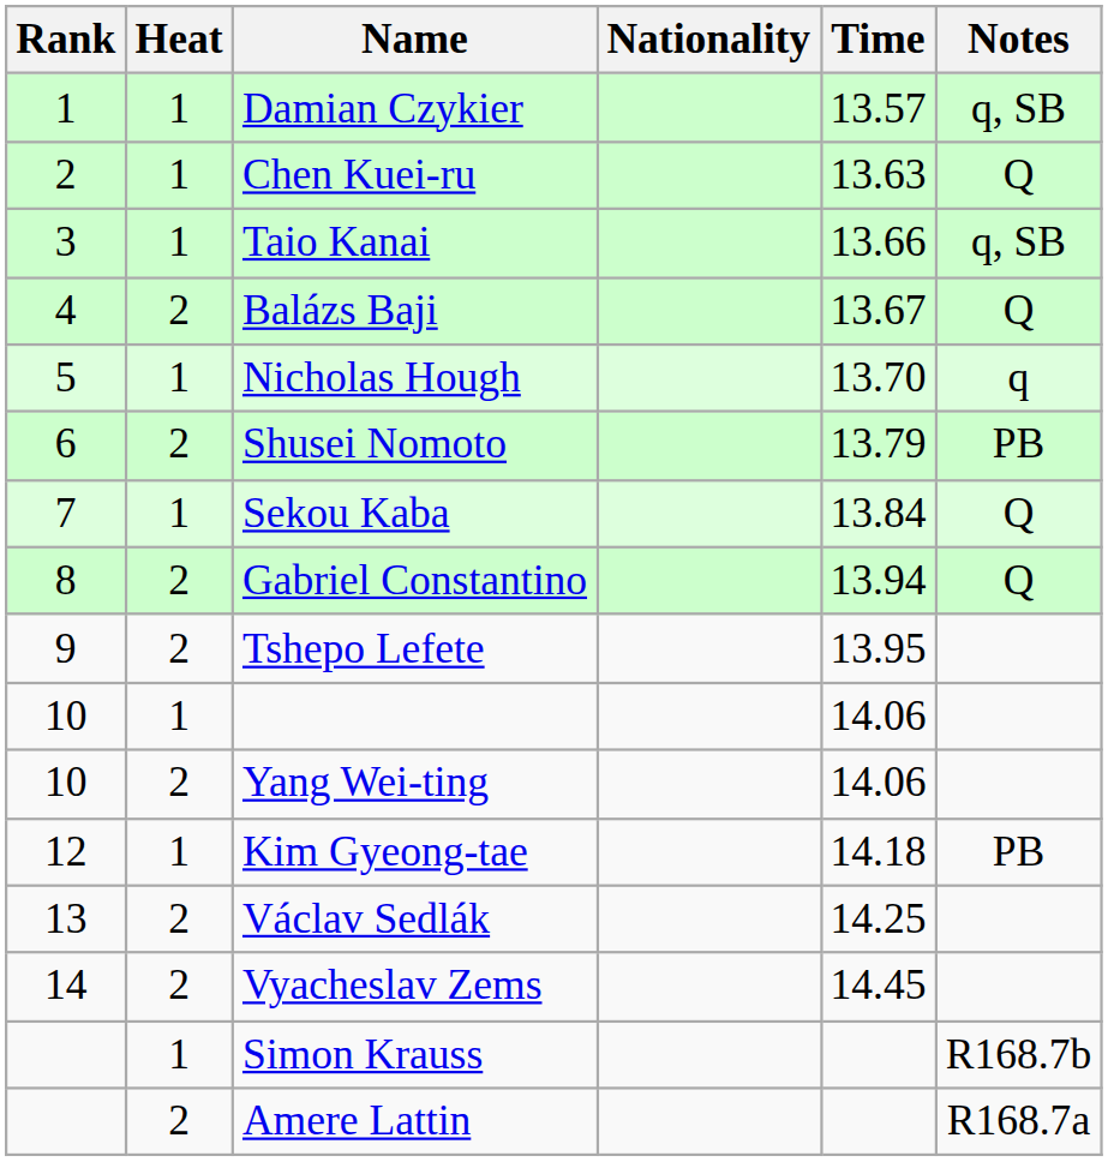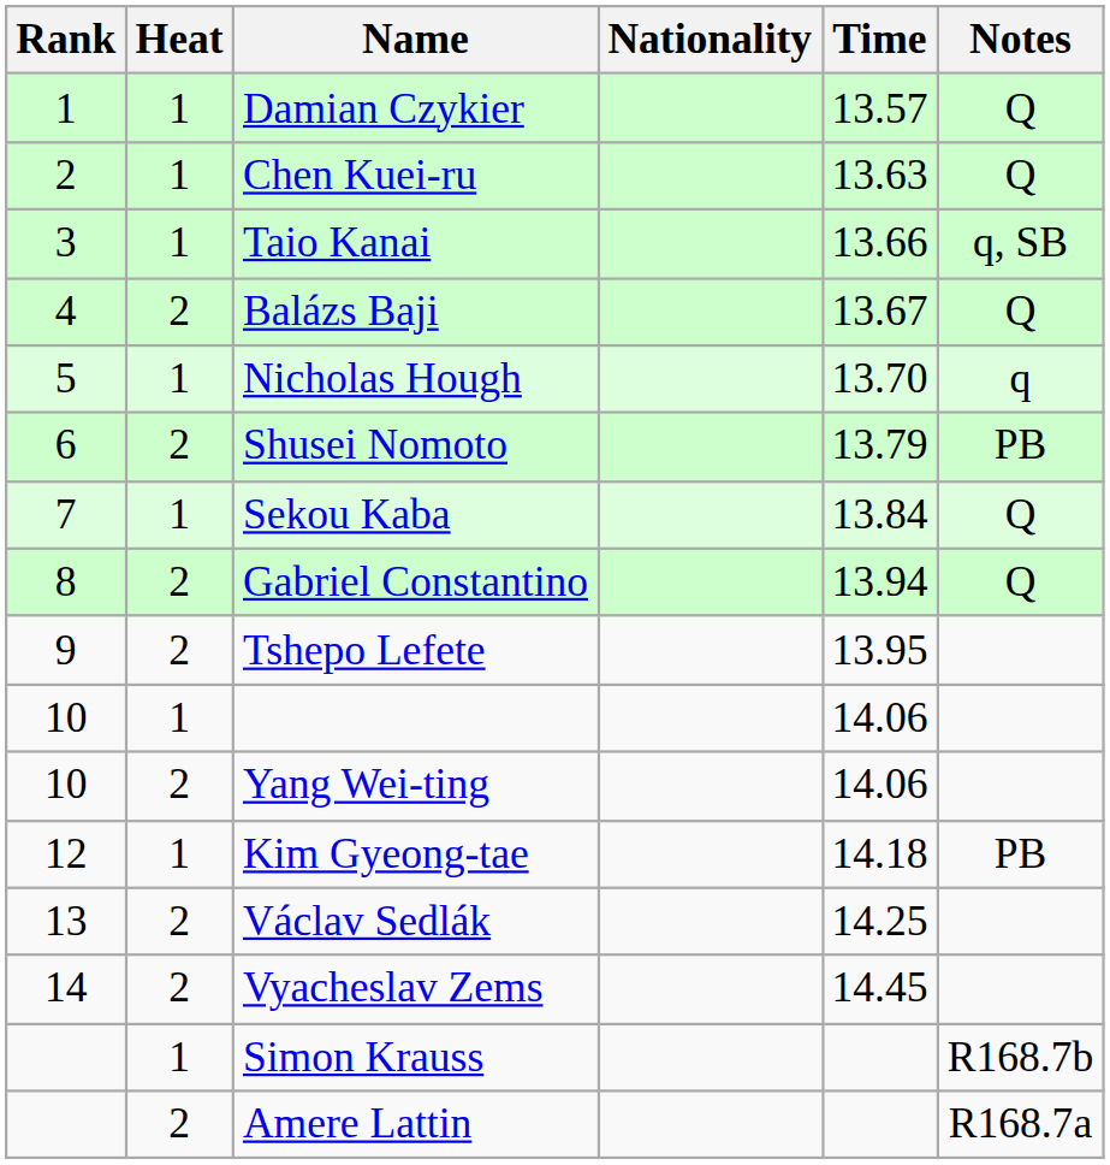Damian Czykier | Notes: q, SB -> Q
